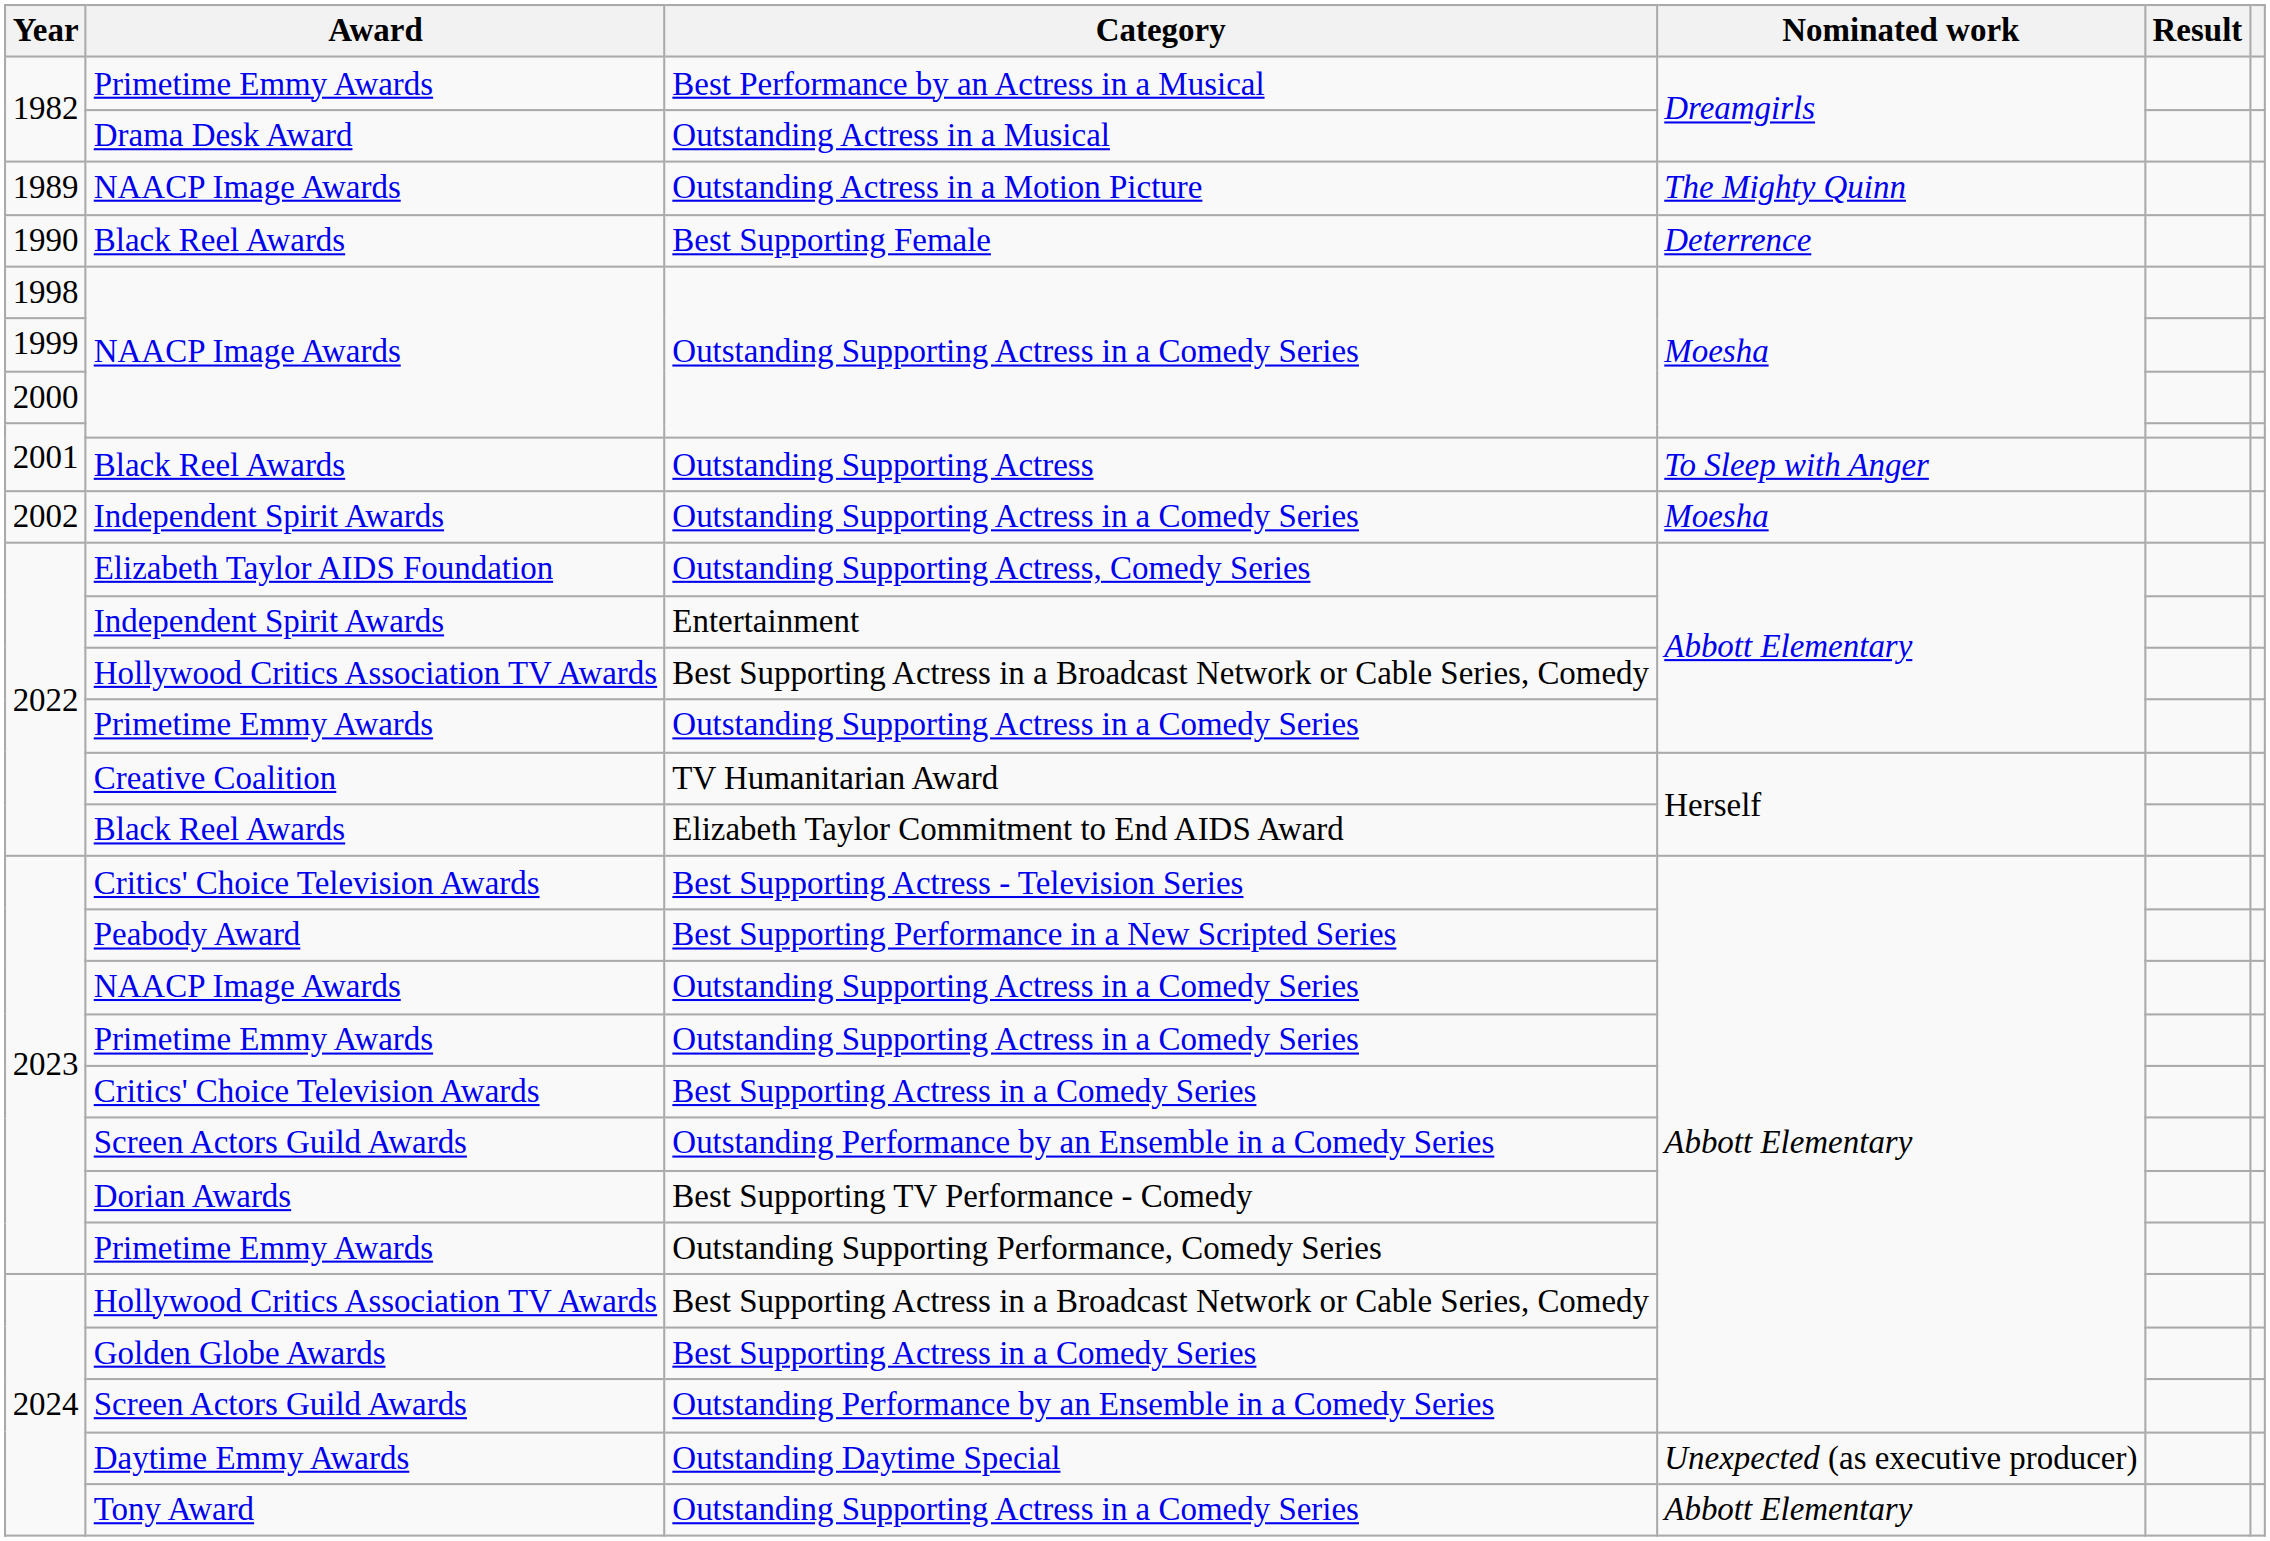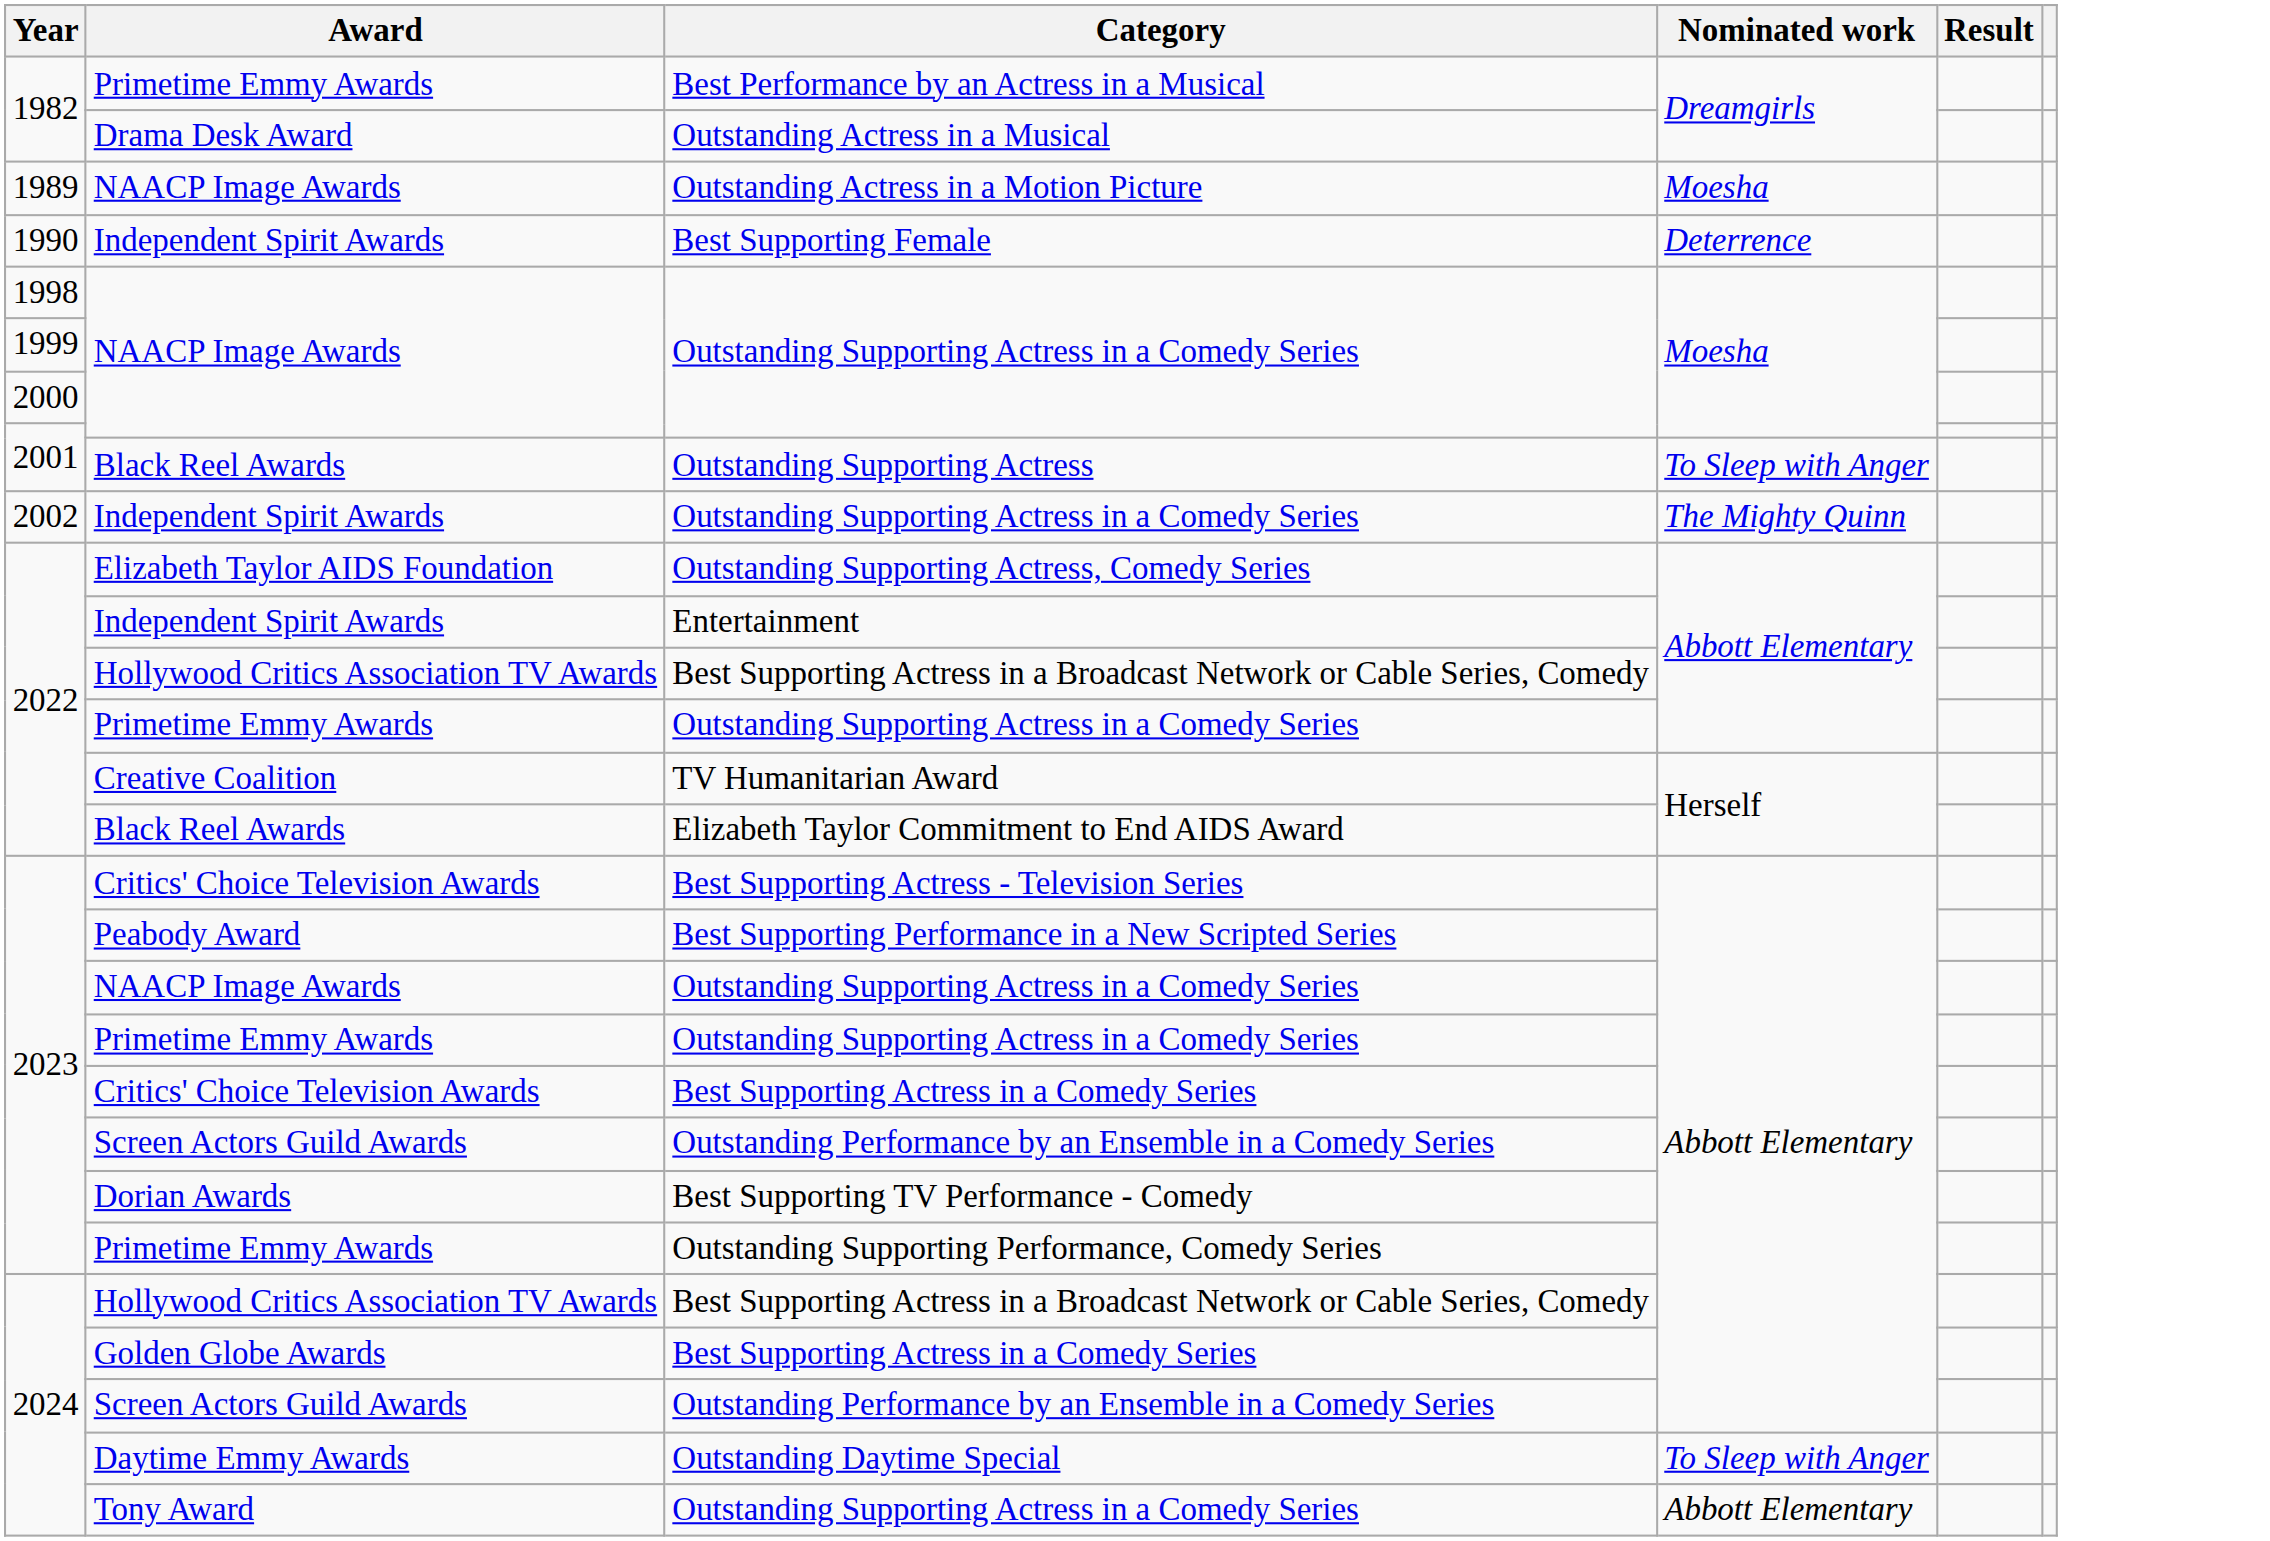Outstanding Actress in a Motion Picture | Nominated work: The Mighty Quinn -> Moesha
Best Supporting Female | Award: Black Reel Awards -> Independent Spirit Awards
2002 / Outstanding Supporting Actress in a Comedy Series | Nominated work: Moesha -> The Mighty Quinn
Outstanding Daytime Special | Nominated work: Unexpected (as executive producer) -> To Sleep with Anger
